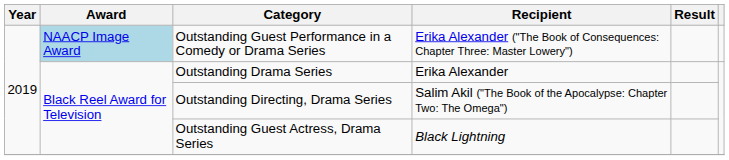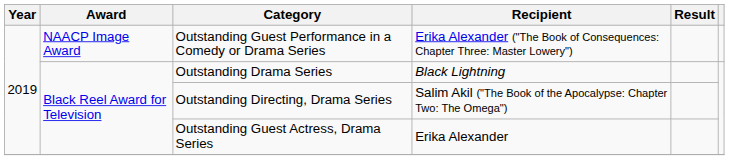Outstanding Guest Performance in a Comedy or Drama Series | Award: lightblue background -> no background
Outstanding Drama Series | Recipient: Erika Alexander -> Black Lightning
Outstanding Guest Actress, Drama Series | Recipient: Black Lightning -> Erika Alexander
